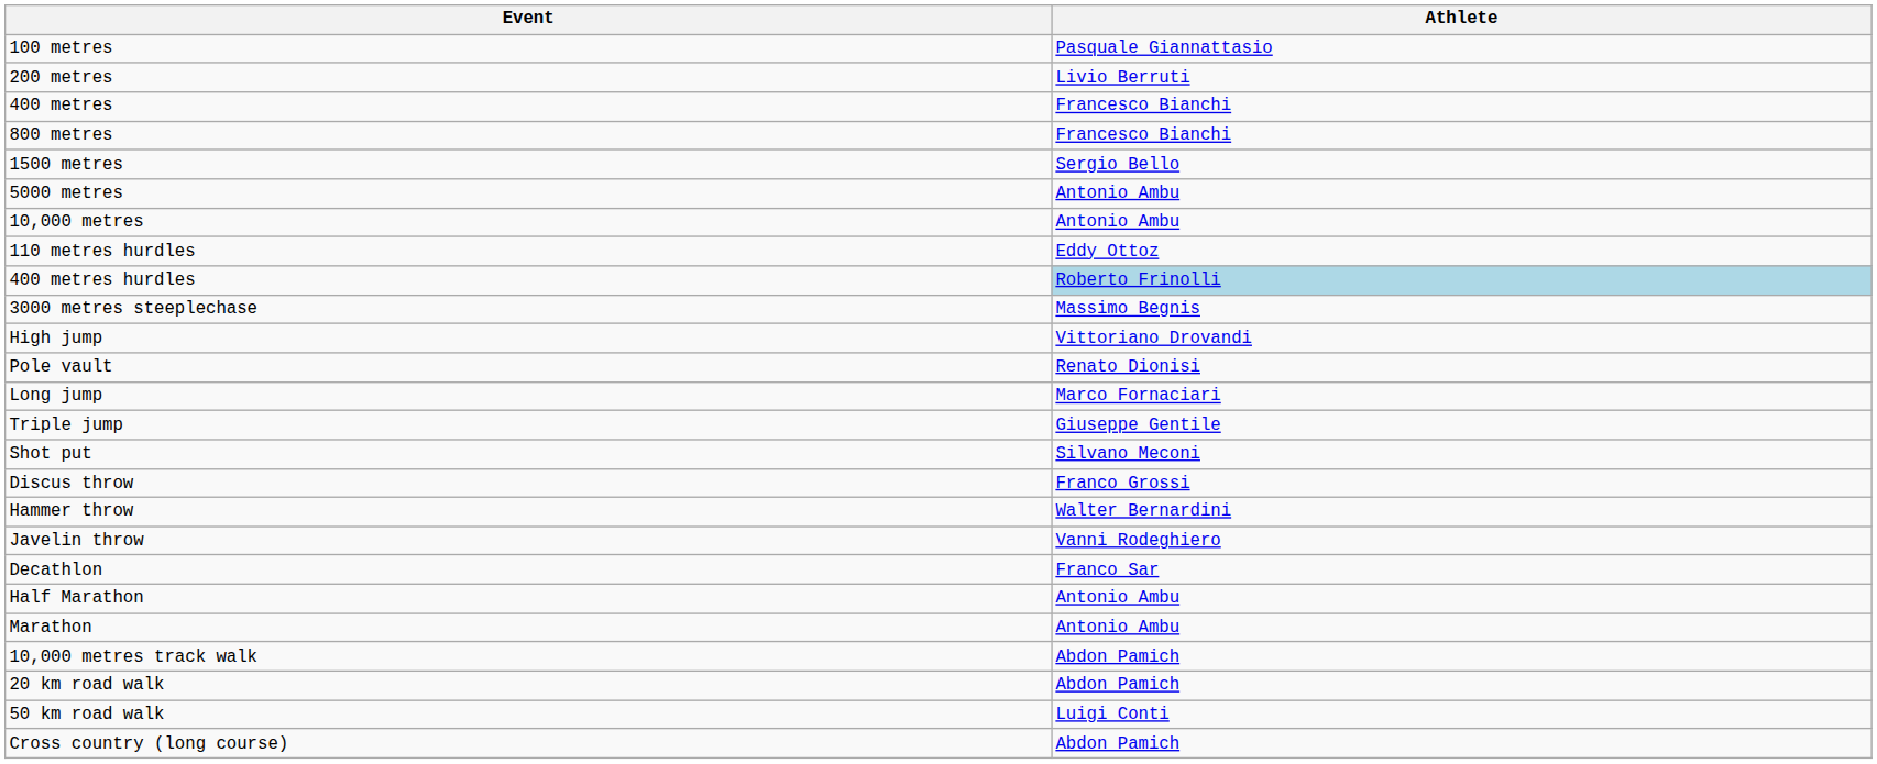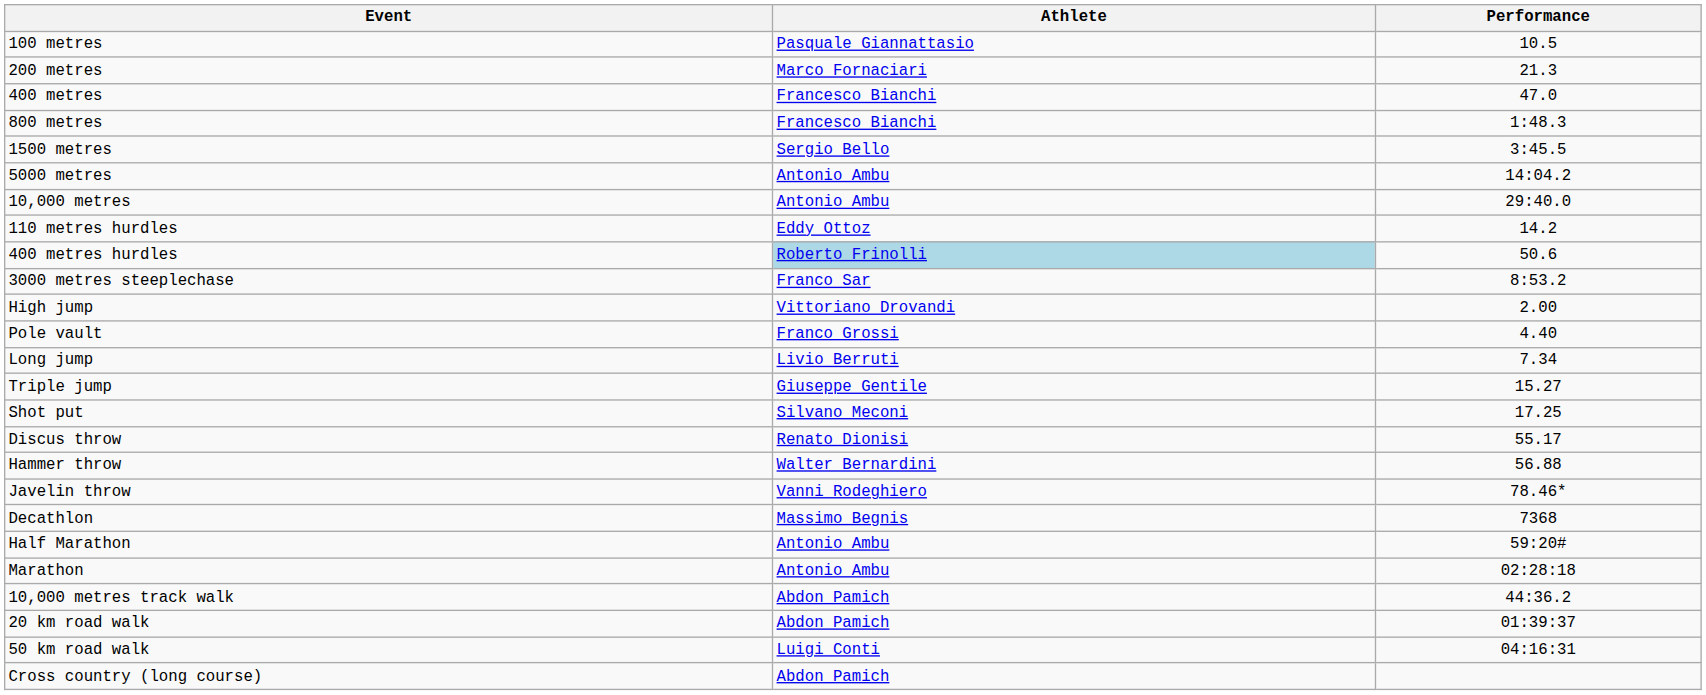+ column: Performance | 10.5 | 21.3 | 47.0 | 1:48.3 | 3:45.5 | 14:04.2 | 29:40.0 | 14.2 | 50.6 | 8:53.2 | 2.00 | 4.40 | 7.34 | 15.27 | 17.25 | 55.17 | 56.88 | 78.46* | 7368 | 59:20# | 02:28:18 | 44:36.2 | 01:39:37 | 04:16:31
200 metres | Athlete: Livio Berruti -> Marco Fornaciari
3000 metres steeplechase | Athlete: Massimo Begnis -> Franco Sar
Pole vault | Athlete: Renato Dionisi -> Franco Grossi
Long jump | Athlete: Marco Fornaciari -> Livio Berruti
Discus throw | Athlete: Franco Grossi -> Renato Dionisi
Decathlon | Athlete: Franco Sar -> Massimo Begnis
